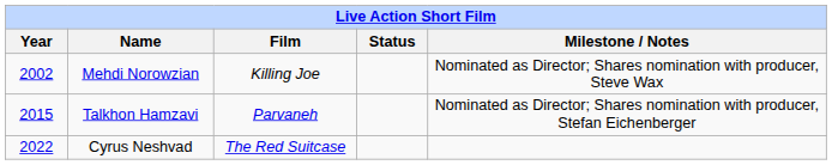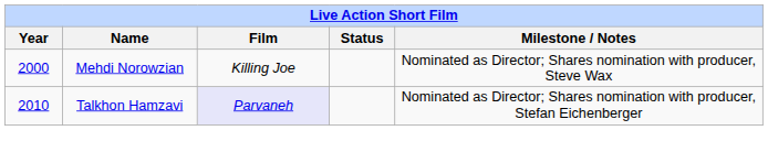Mehdi Norowzian | Year: 2002 -> 2000
Talkhon Hamzavi | Year: 2015 -> 2010
Talkhon Hamzavi | Film: no background -> lavender background
- row: 2022 | Cyrus Neshvad | The Red Suitcase
